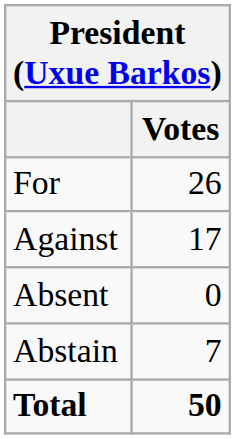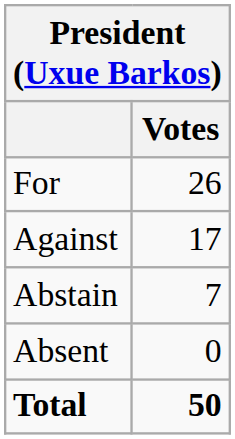rows swapped: Abstain <-> Absent
